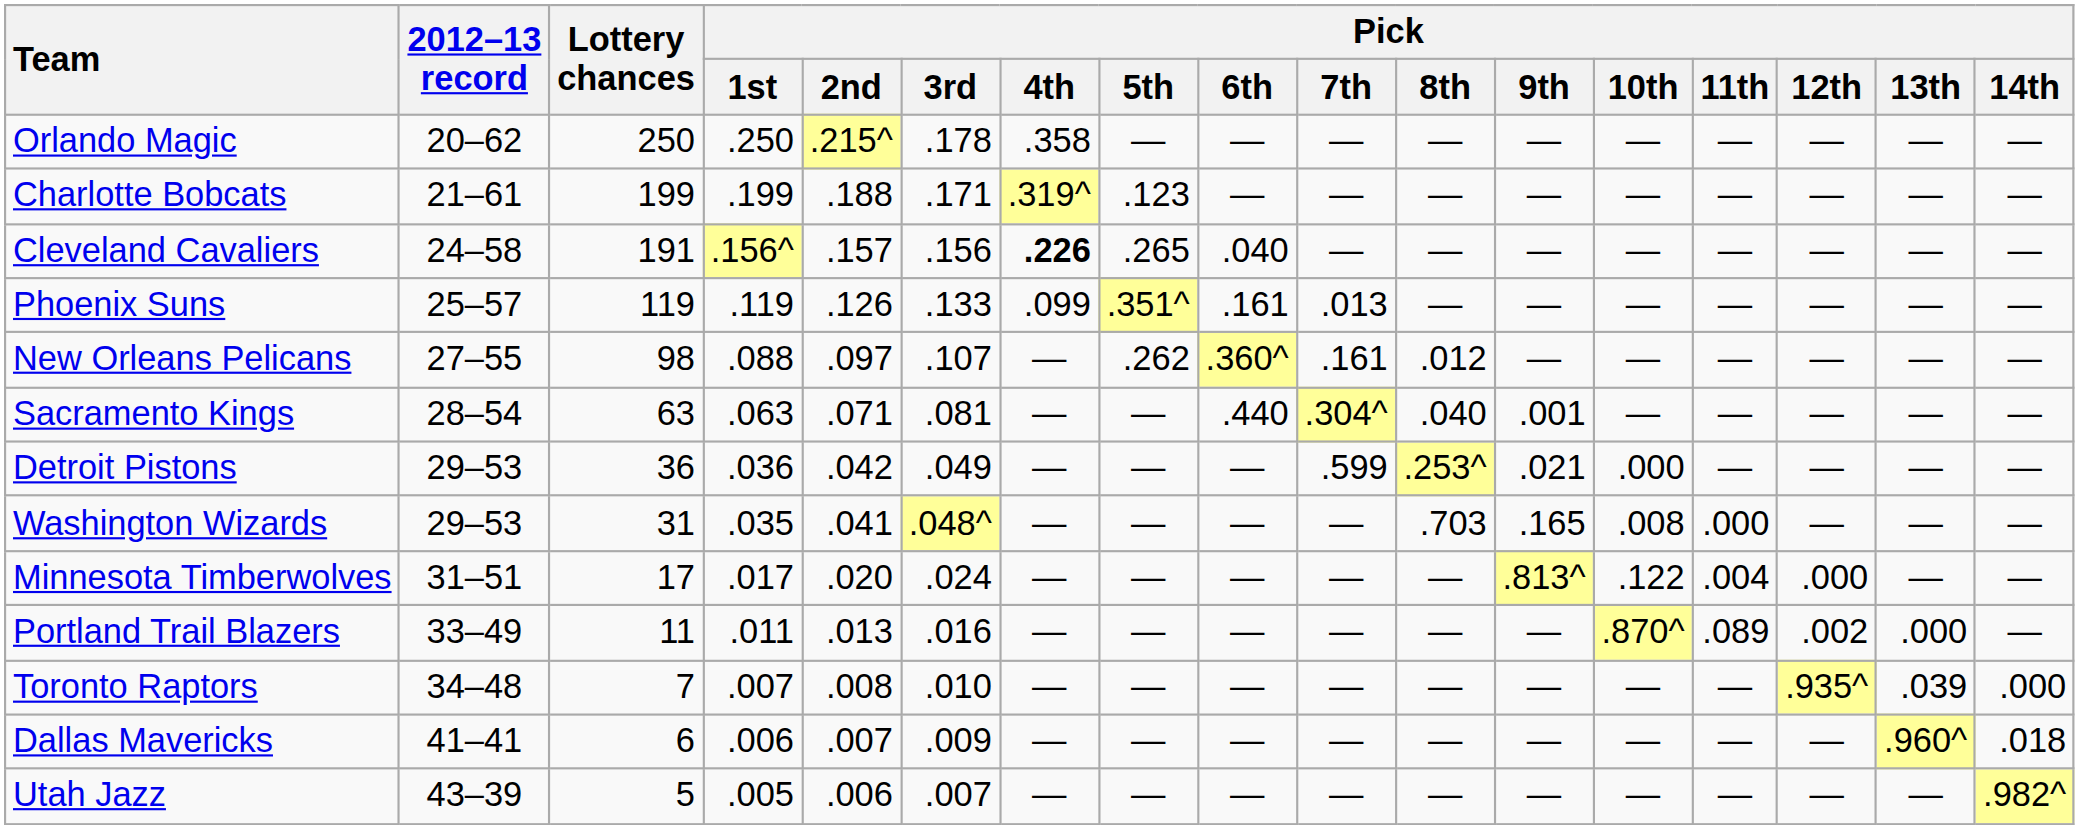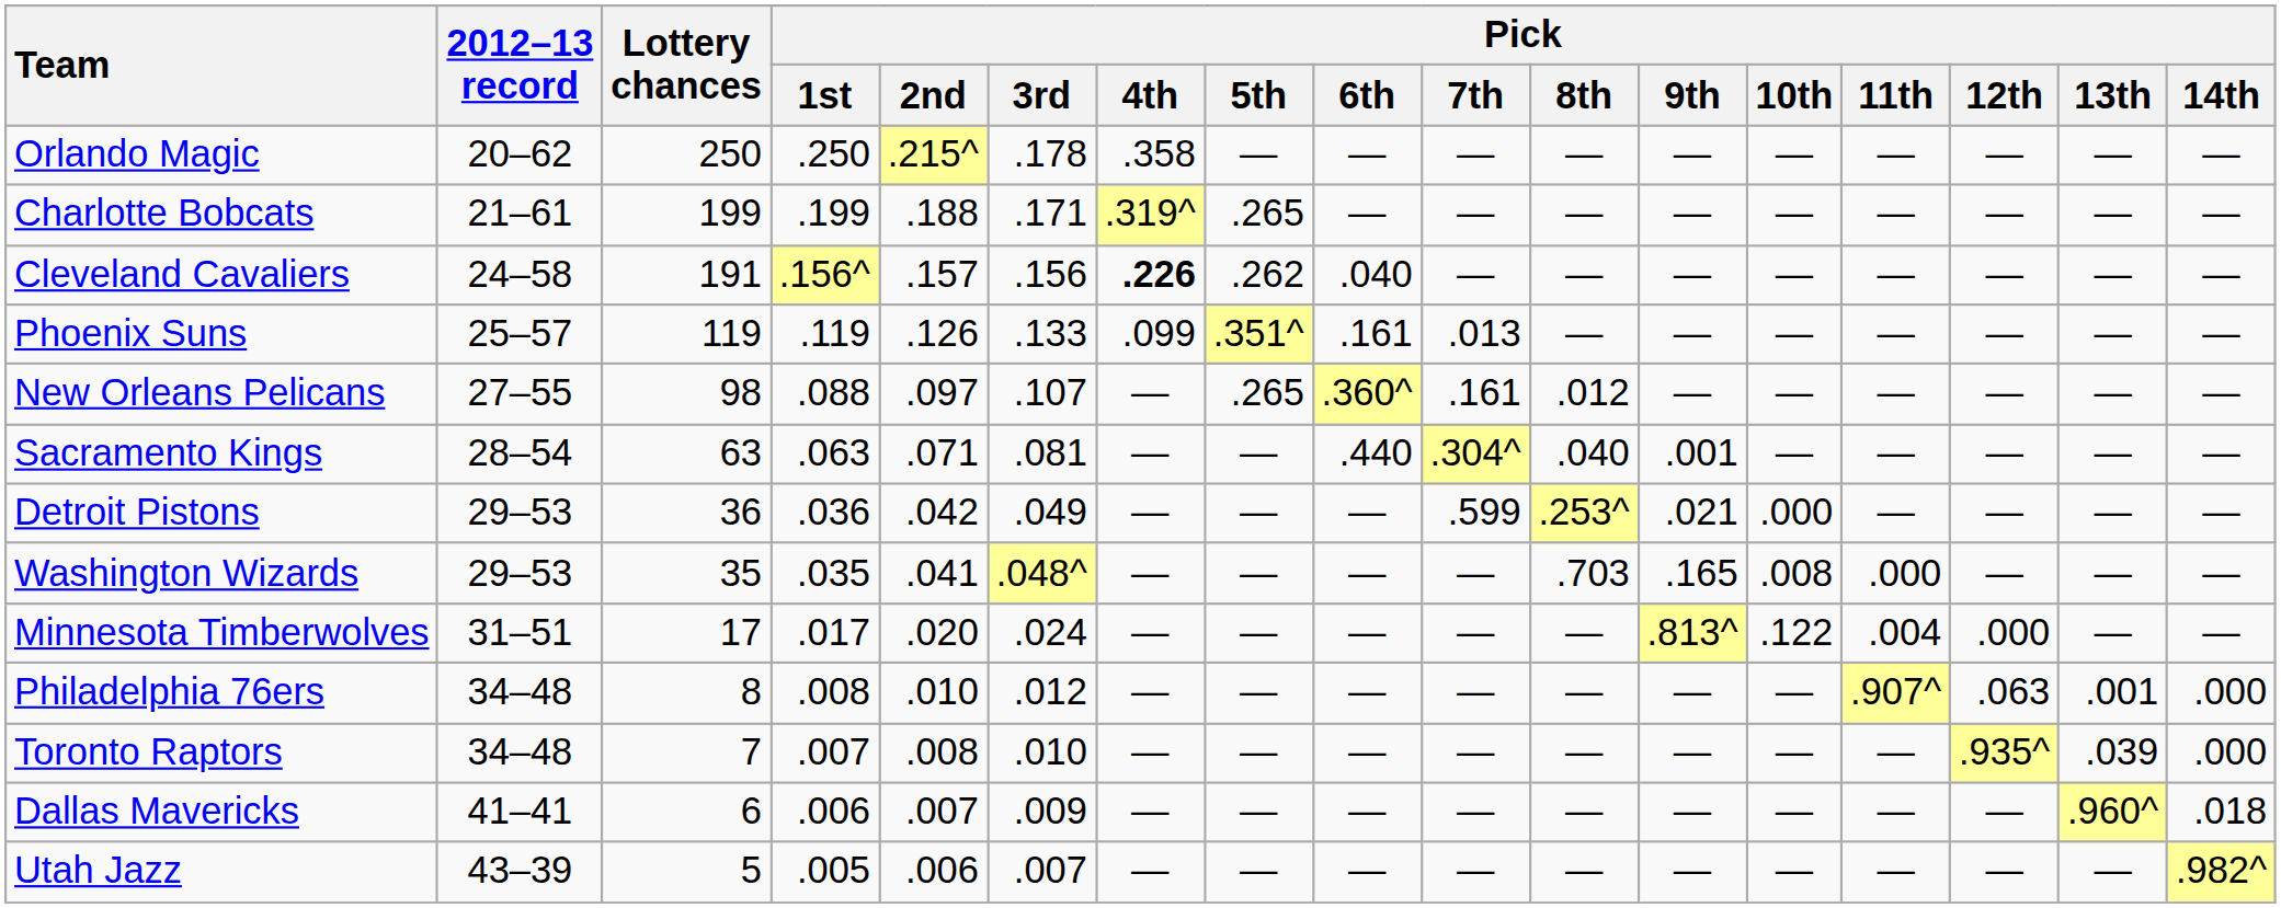Charlotte Bobcats | Pick / 5th: .123 -> .265
Cleveland Cavaliers | Pick / 5th: .265 -> .262
New Orleans Pelicans | Pick / 5th: .262 -> .265
Washington Wizards | Lottery chances: 31 -> 35
- row: Portland Trail Blazers | 33–49 | 11 | .011 | .013 | .016 | — | — | — | — | — | — | .870^ | .089 | .002 | .000 | —
+ row: Philadelphia 76ers | 34–48 | 8 | .008 | .010 | .012 | — | — | — | — | — | — | — | .907^ | .063 | .001 | .000
